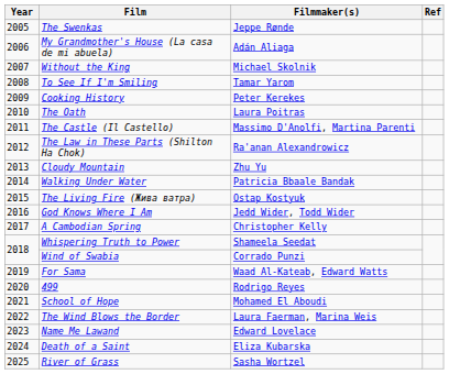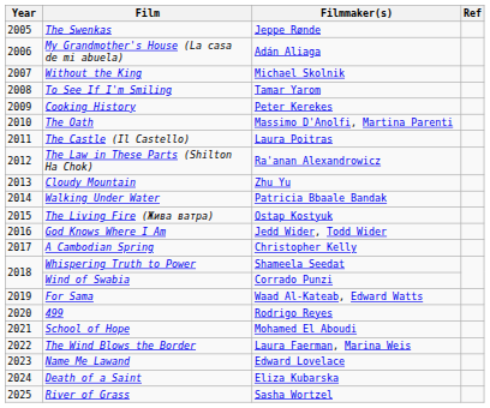The Oath | Filmmaker(s): Laura Poitras -> Massimo D'Anolfi, Martina Parenti
The Castle (Il Castello) | Filmmaker(s): Massimo D'Anolfi, Martina Parenti -> Laura Poitras
